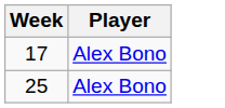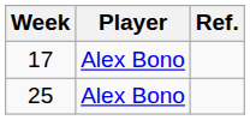+ column: Ref.
